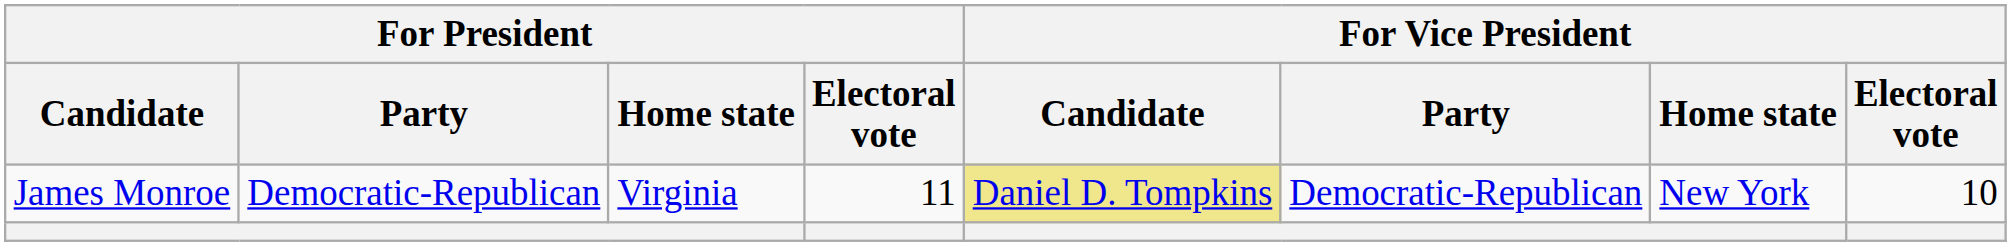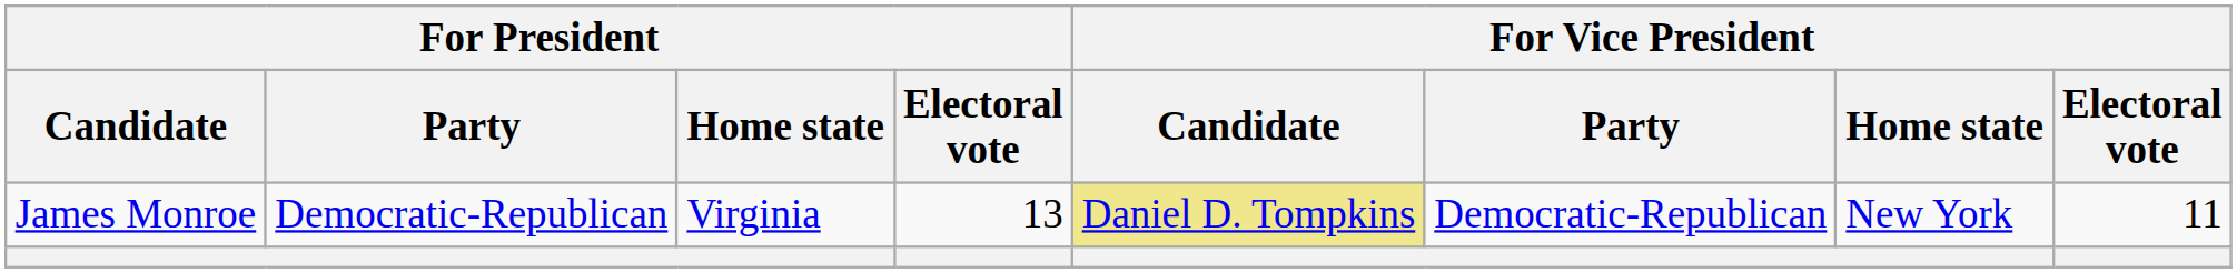James Monroe | For President / Electoral vote: 11 -> 13
James Monroe | For Vice President / Electoral vote: 10 -> 11
